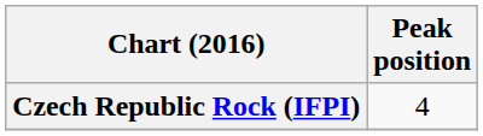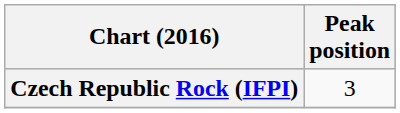Czech Republic Rock (IFPI) | Peak position: 4 -> 3
